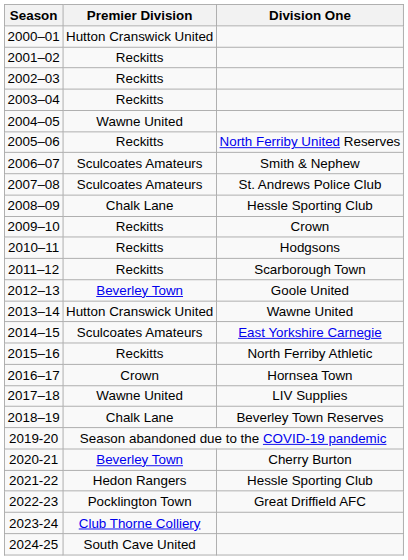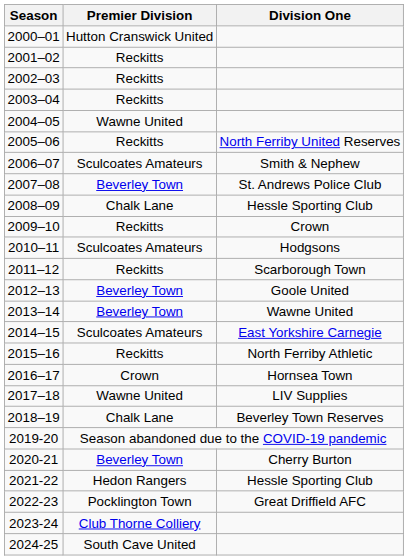2007–08 | Premier Division: Sculcoates Amateurs -> Beverley Town
2010–11 | Premier Division: Reckitts -> Sculcoates Amateurs
2013–14 | Premier Division: Hutton Cranswick United -> Beverley Town
